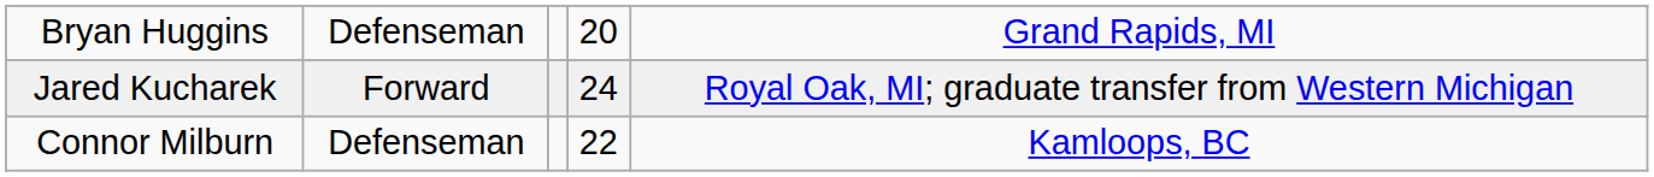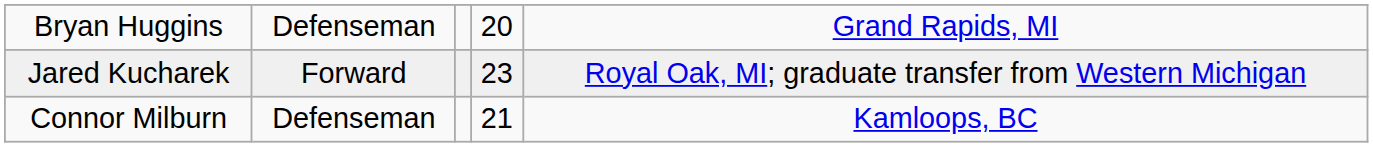Jared Kucharek | column 4: 24 -> 23
Connor Milburn | column 4: 22 -> 21
